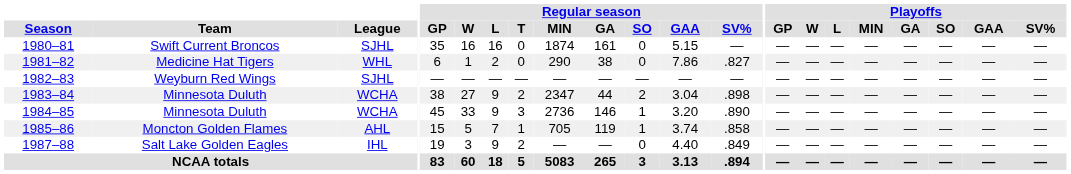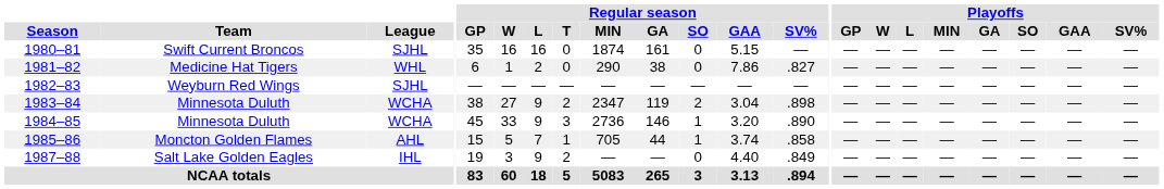1983–84 | Regular season / GA: 44 -> 119
1985–86 | Regular season / GA: 119 -> 44
